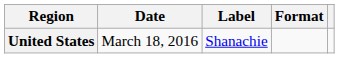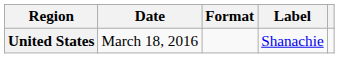columns swapped: Format <-> Label
